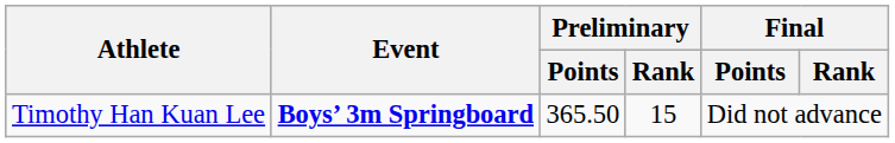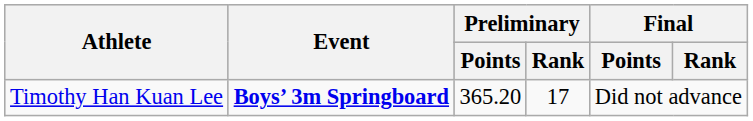Timothy Han Kuan Lee | Preliminary / Points: 365.50 -> 365.20
Timothy Han Kuan Lee | Preliminary / Rank: 15 -> 17
